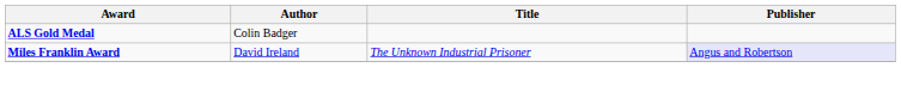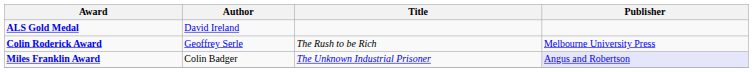ALS Gold Medal | Author: Colin Badger -> David Ireland
+ row: Colin Roderick Award | Geoffrey Serle | The Rush to be Rich | Melbourne University Press
Miles Franklin Award | Author: David Ireland -> Colin Badger
